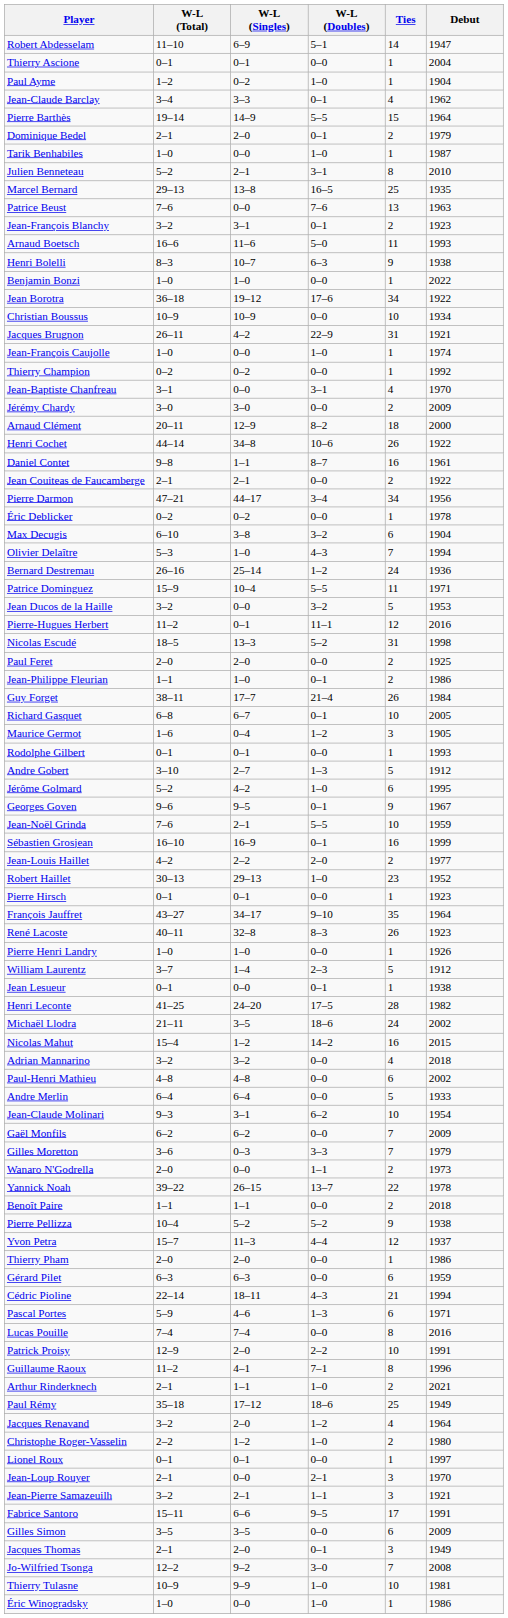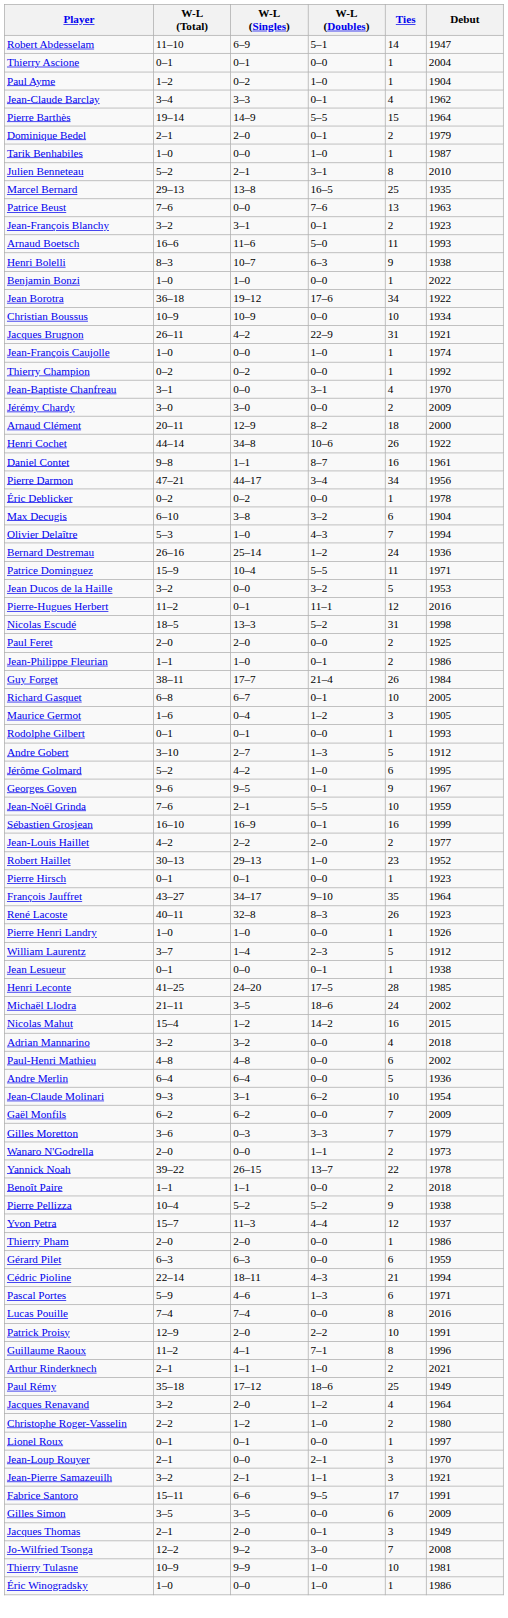- row: Jean Couiteas de Faucamberge | 2–1 | 2–1 | 0–0 | 2 | 1922
Henri Leconte | Debut: 1982 -> 1985
Andre Merlin | Debut: 1933 -> 1936
